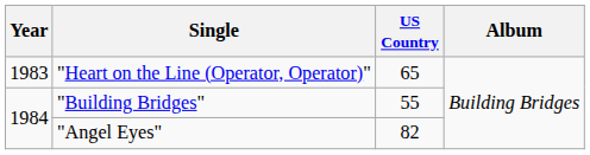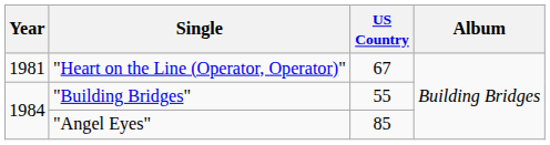"Heart on the Line (Operator, Operator)" | Year: 1983 -> 1981
"Heart on the Line (Operator, Operator)" | US Country: 65 -> 67
"Angel Eyes" | US Country: 82 -> 85
